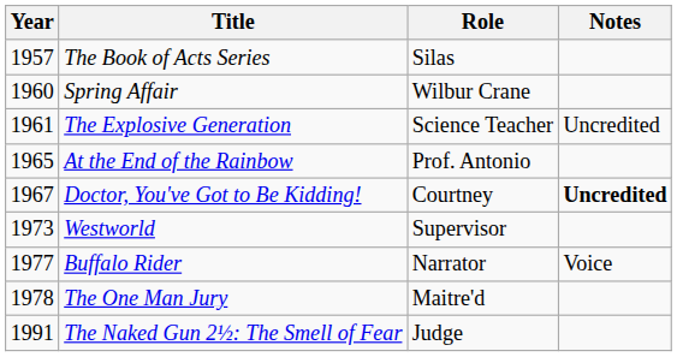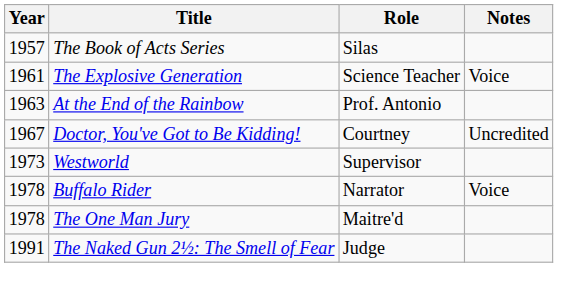- row: 1960 | Spring Affair | Wilbur Crane
The Explosive Generation | Notes: Uncredited -> Voice
At the End of the Rainbow | Year: 1965 -> 1963
Doctor, You've Got to Be Kidding! | Notes: bold -> normal
Buffalo Rider | Year: 1977 -> 1978
